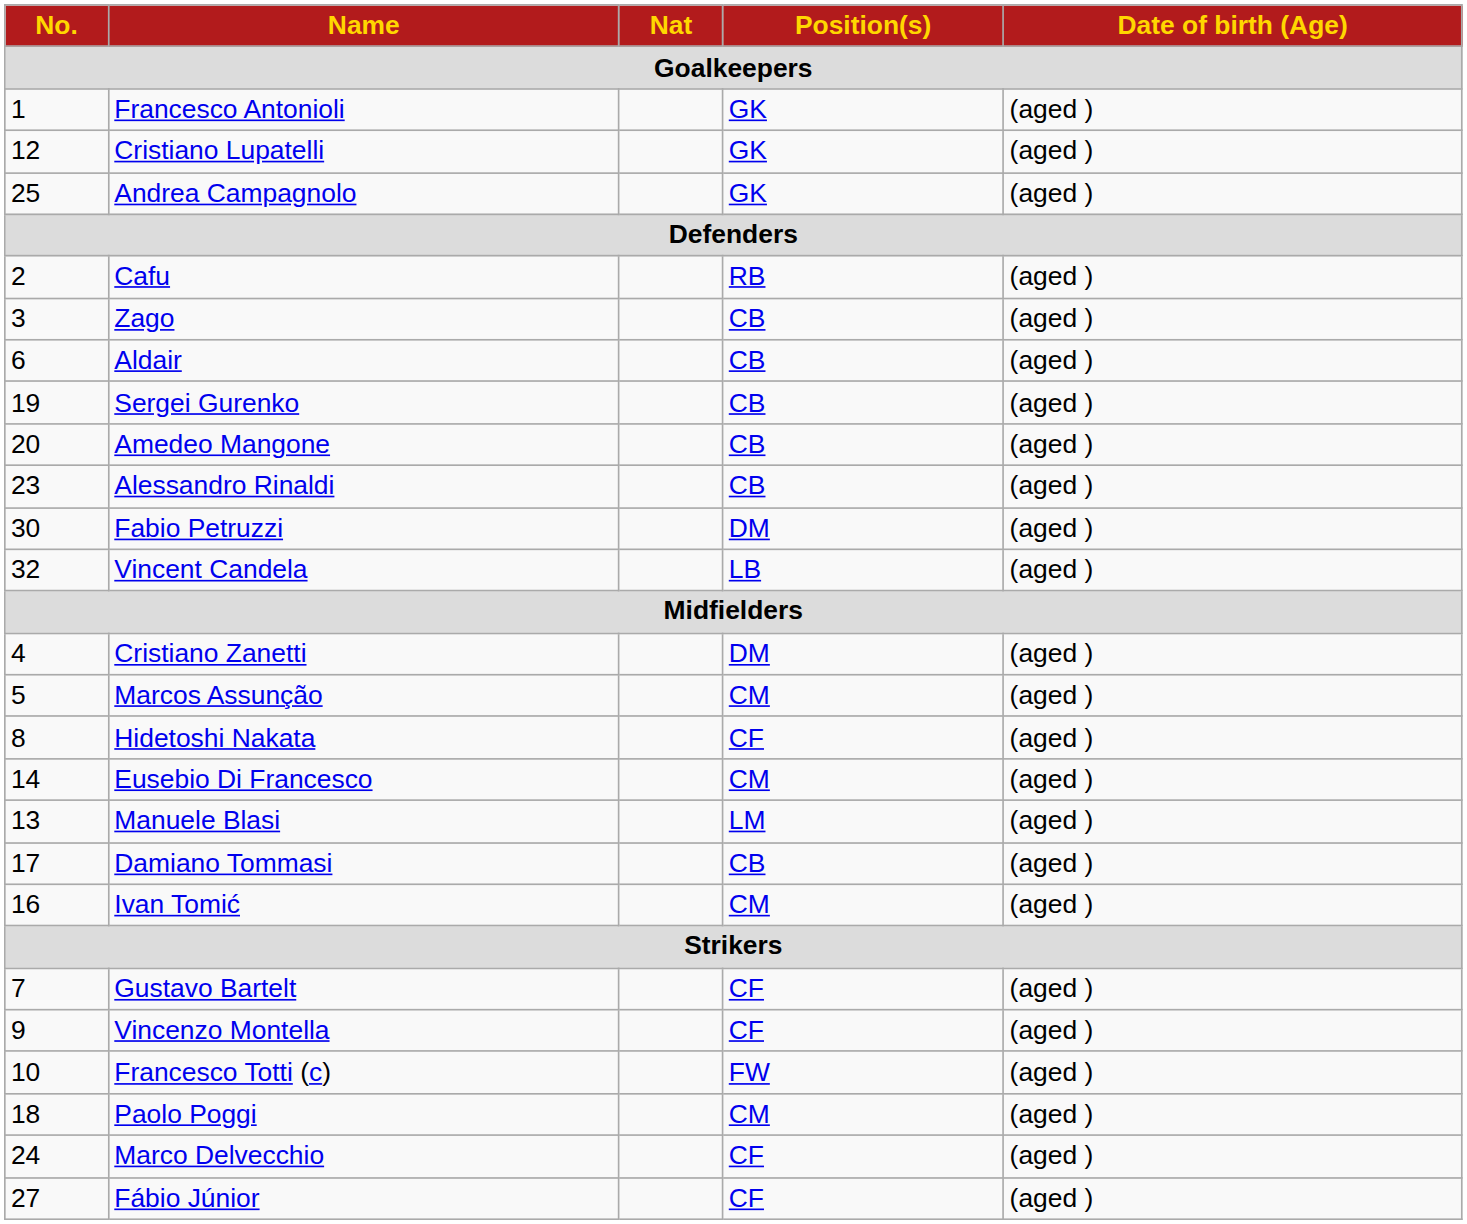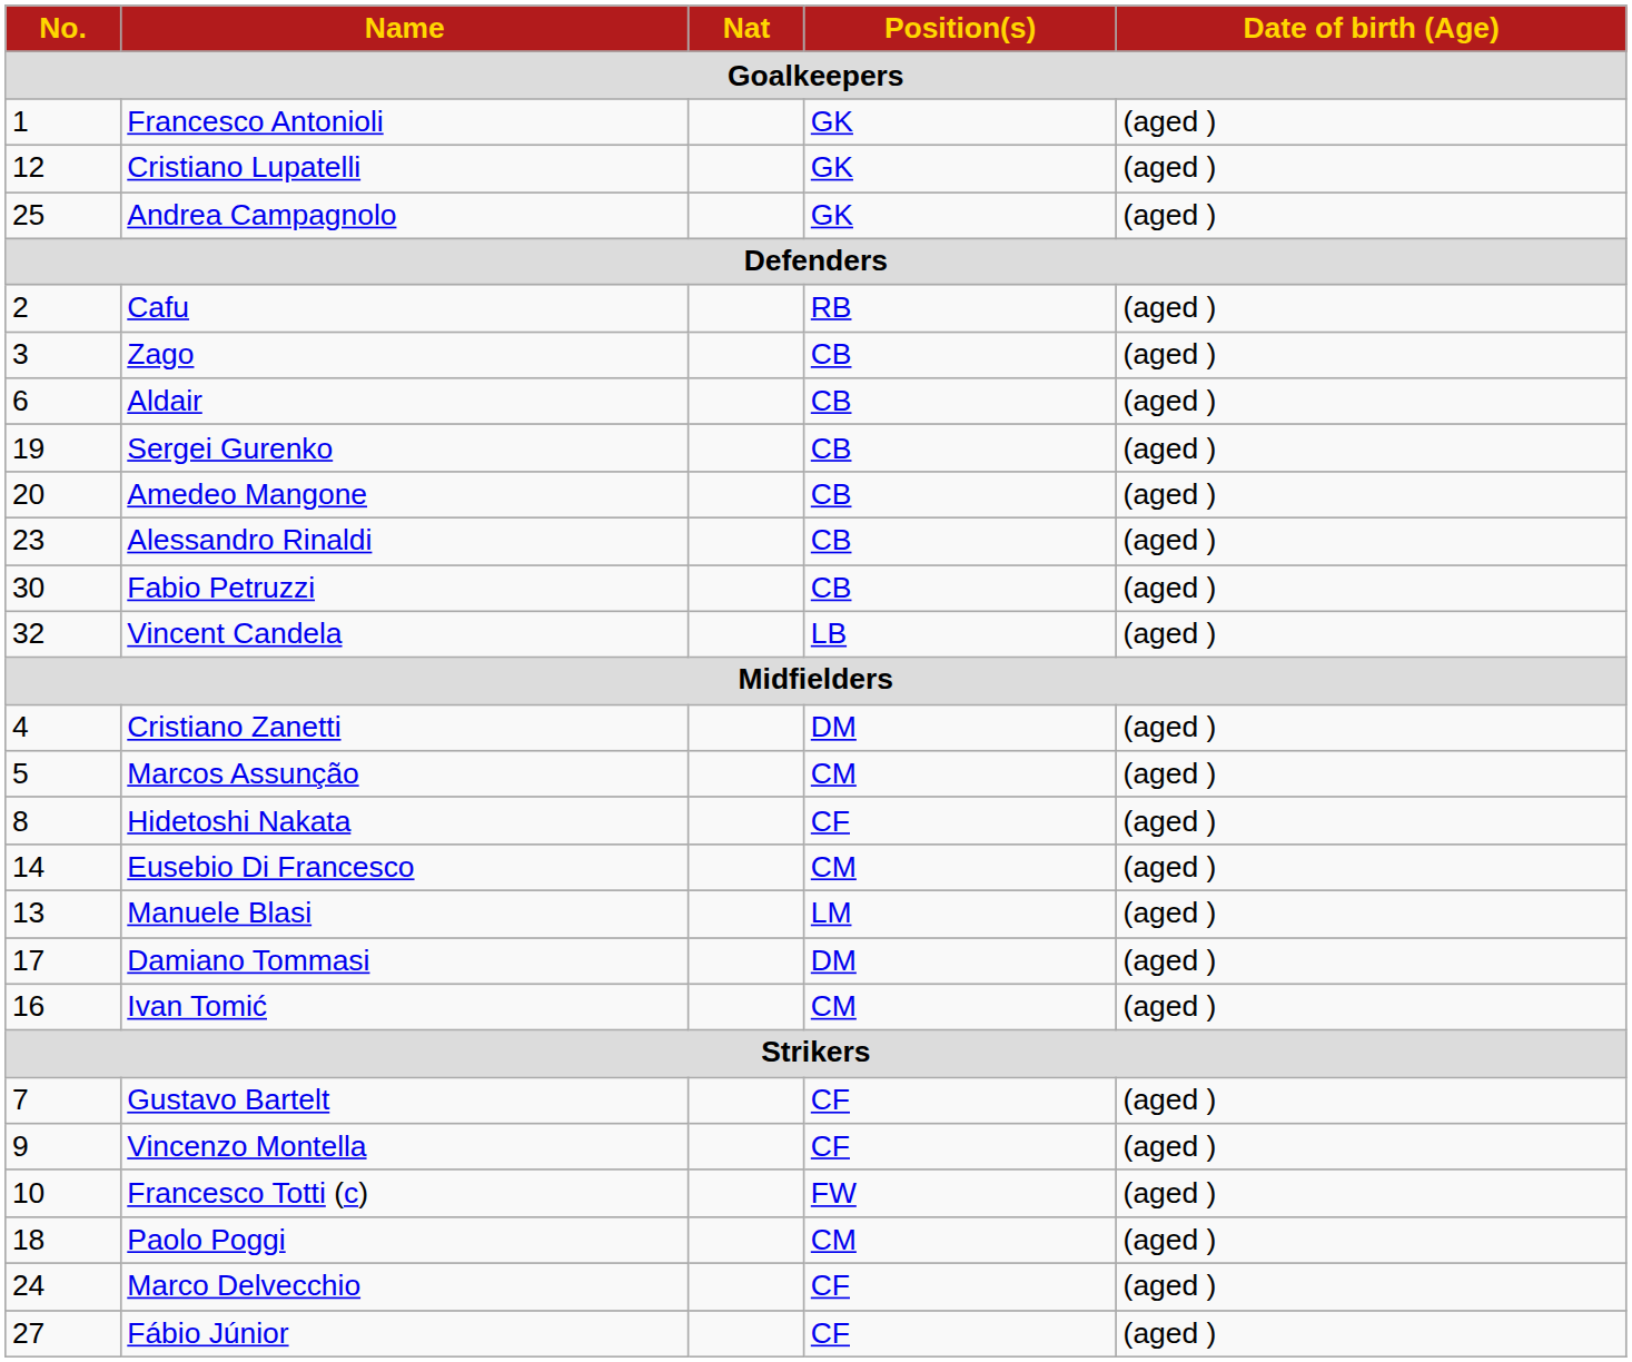Fabio Petruzzi | Position(s): DM -> CB
Damiano Tommasi | Position(s): CB -> DM
